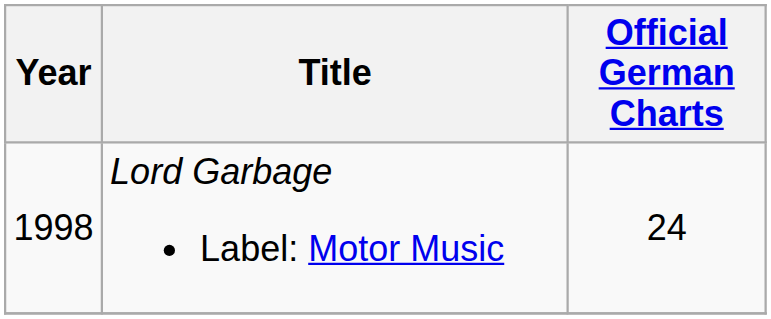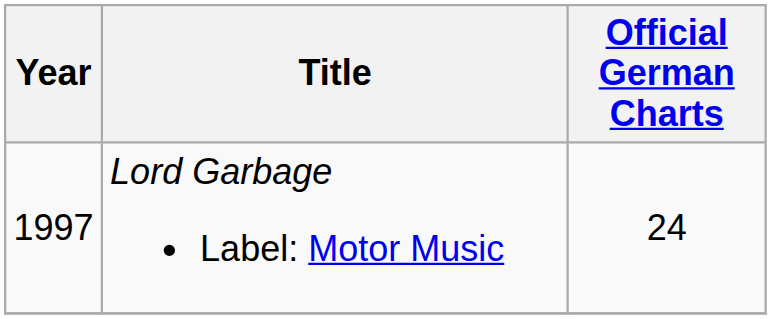Lord Garbage Label: Motor Music | Year: 1998 -> 1997
